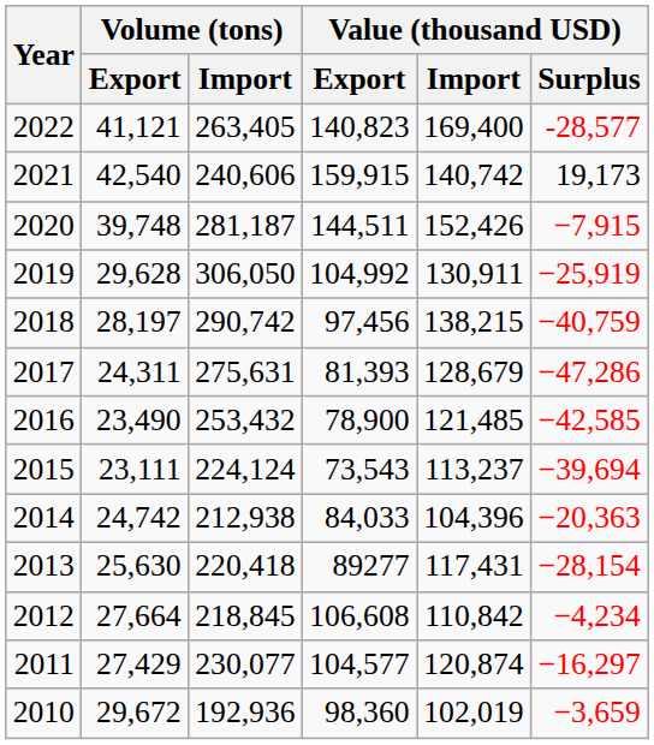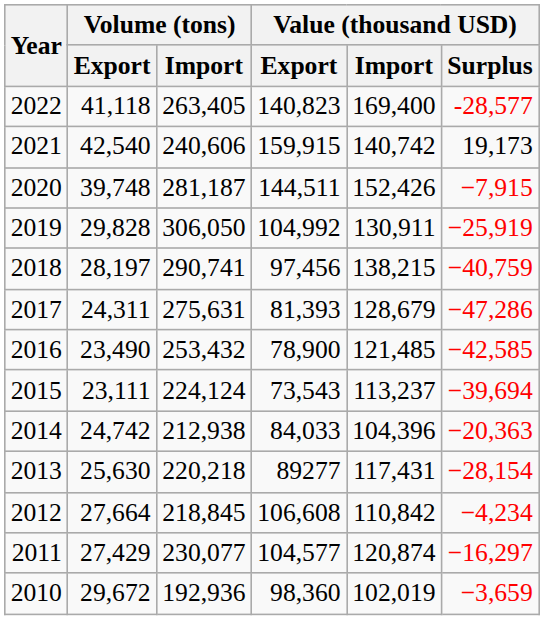2022 | Volume (tons) / Export: 41,121 -> 41,118
2019 | Volume (tons) / Export: 29,628 -> 29,828
2018 | Volume (tons) / Import: 290,742 -> 290,741
2013 | Volume (tons) / Import: 220,418 -> 220,218
